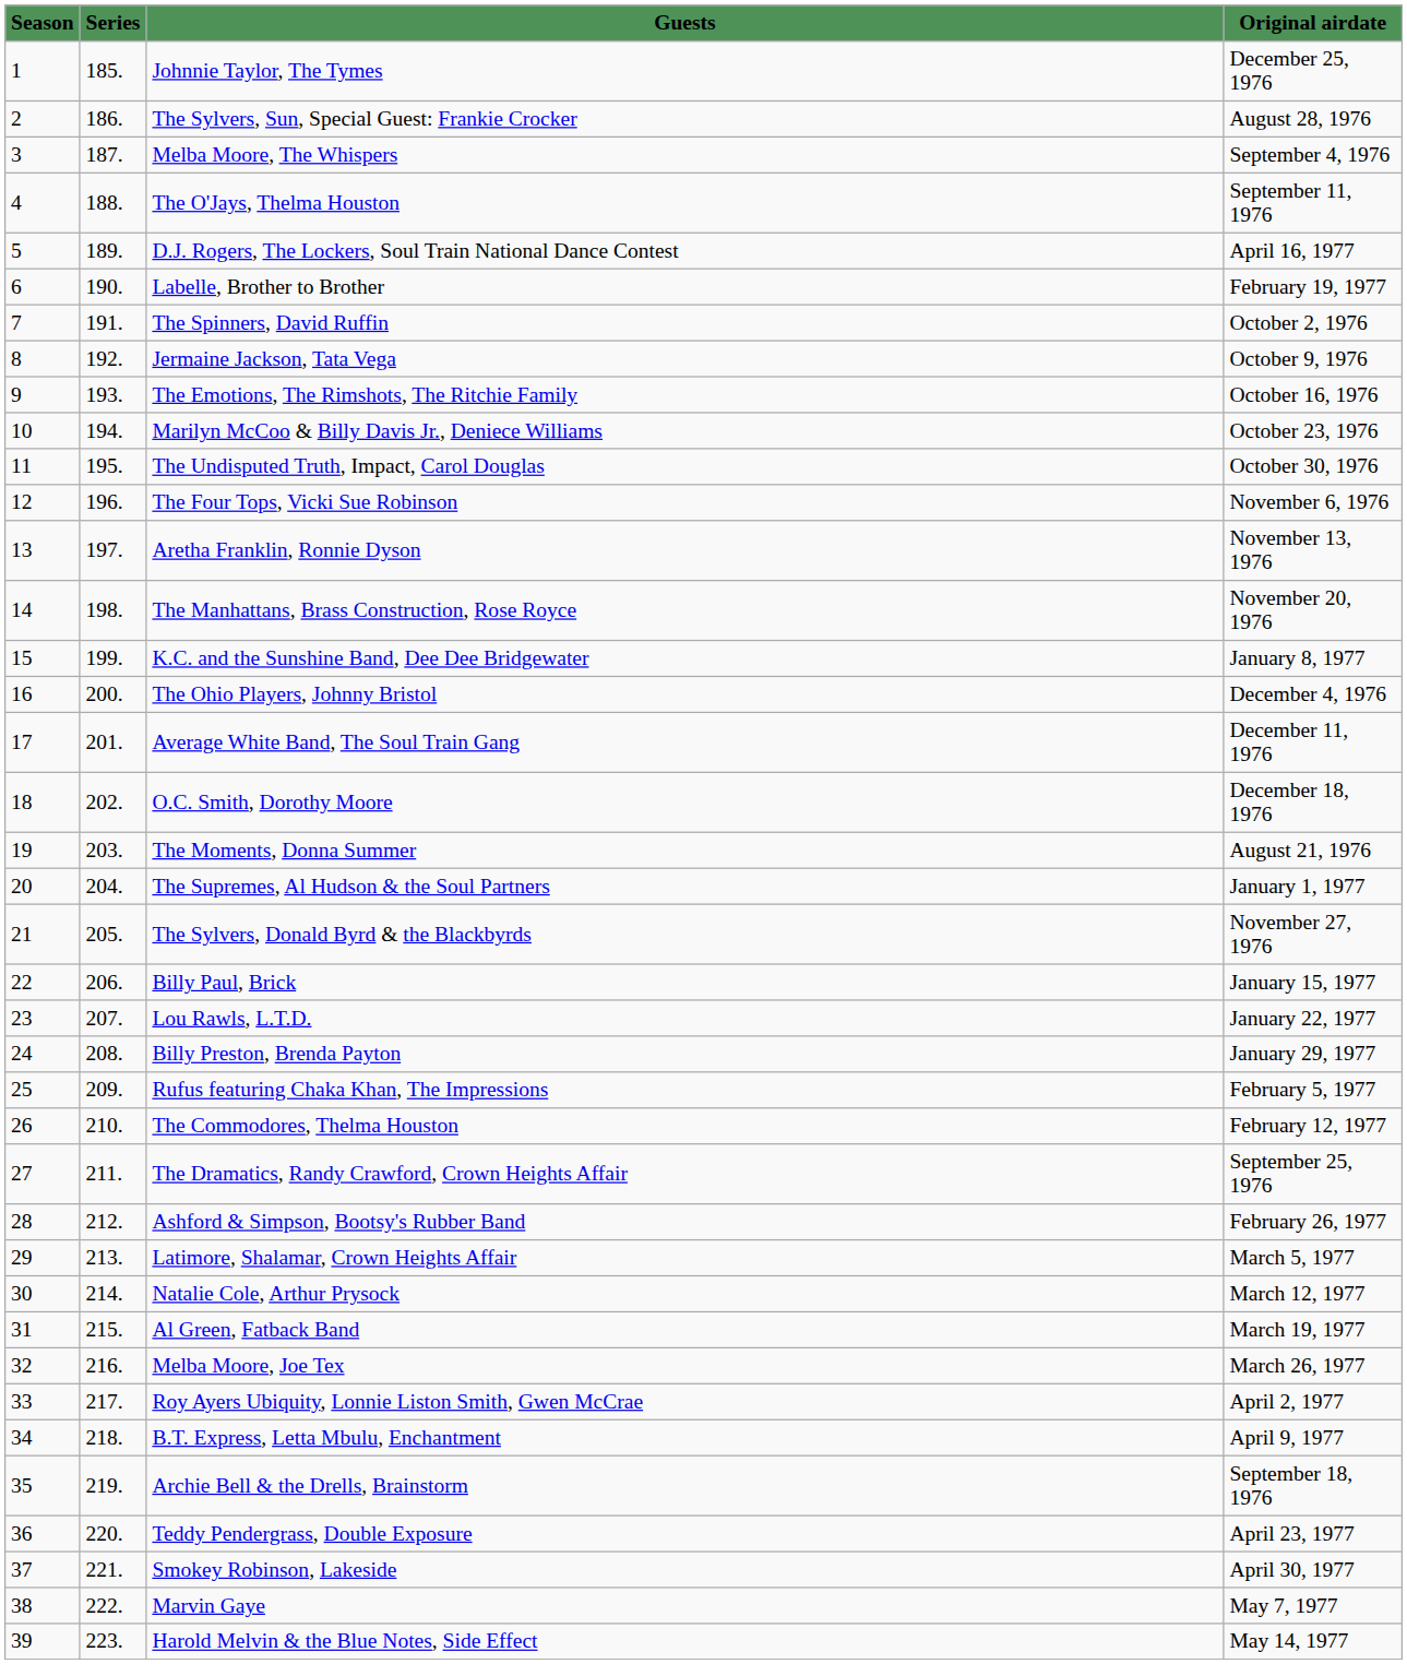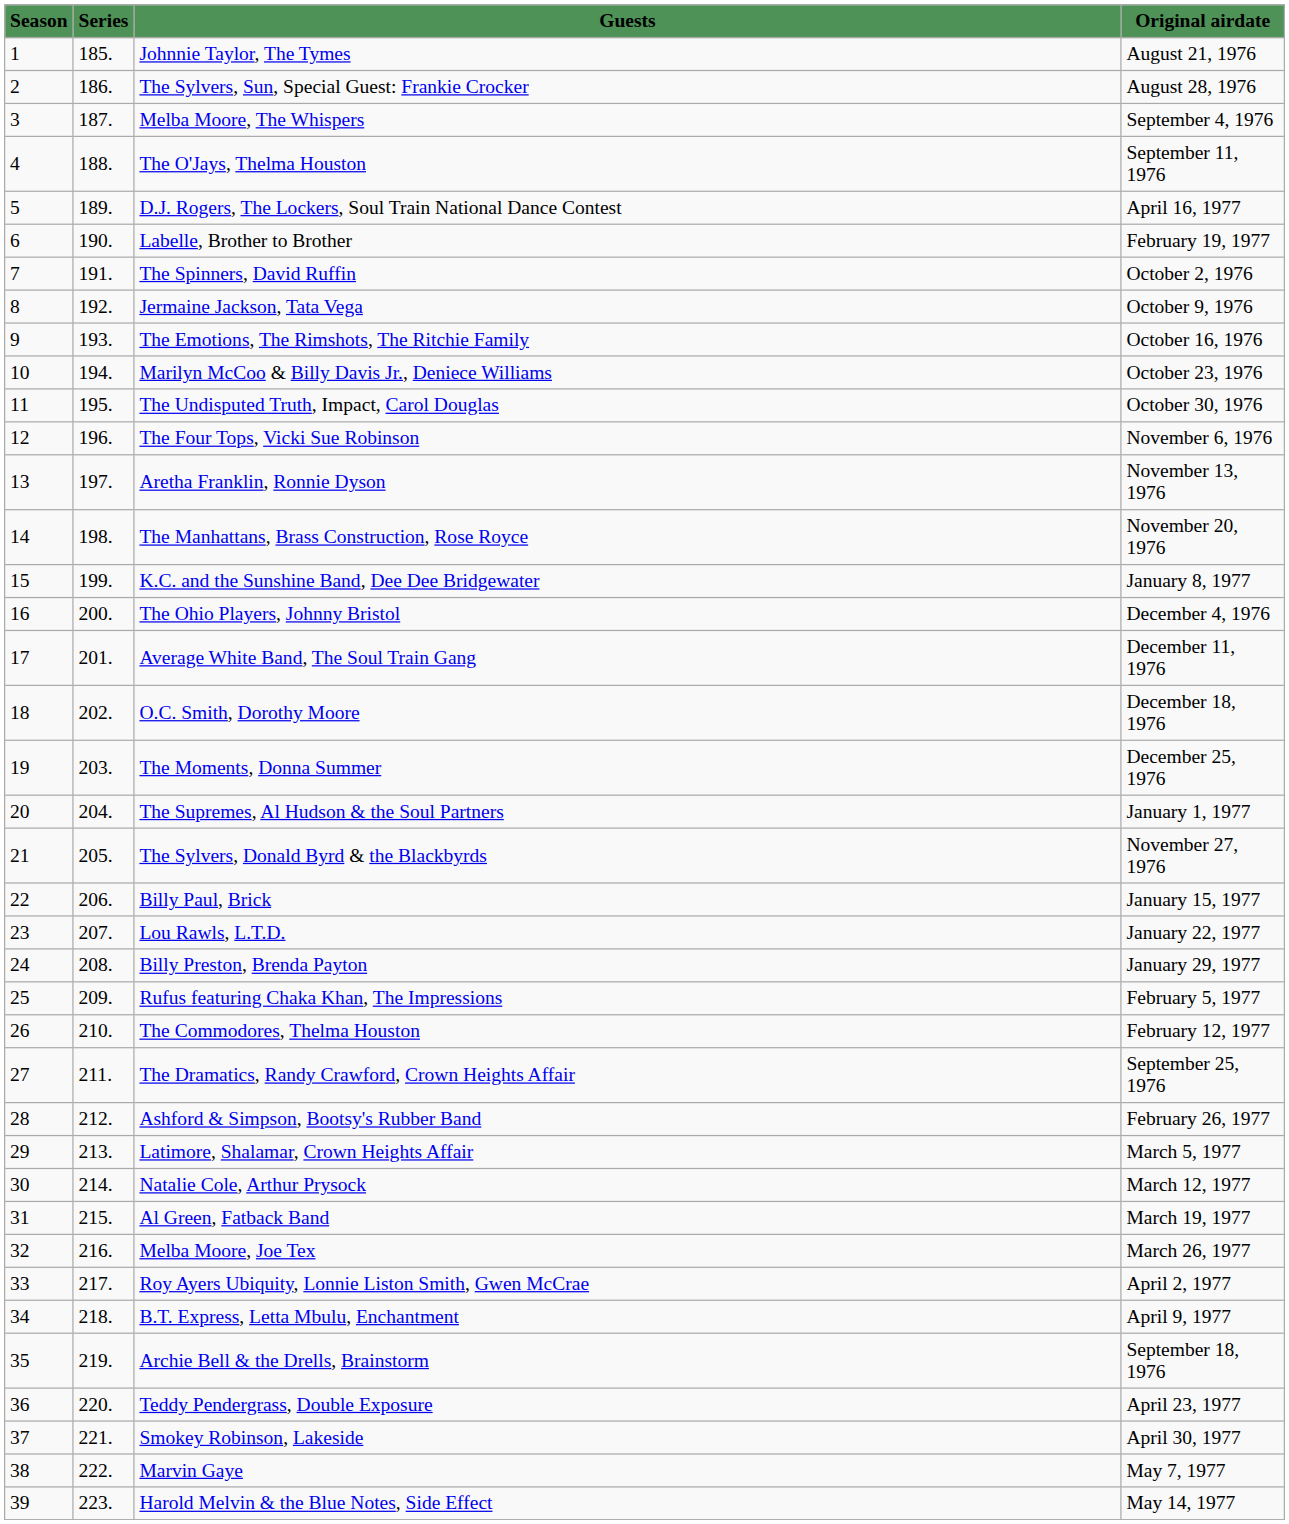Johnnie Taylor, The Tymes | Original airdate: December 25, 1976 -> August 21, 1976
The Moments, Donna Summer | Original airdate: August 21, 1976 -> December 25, 1976
